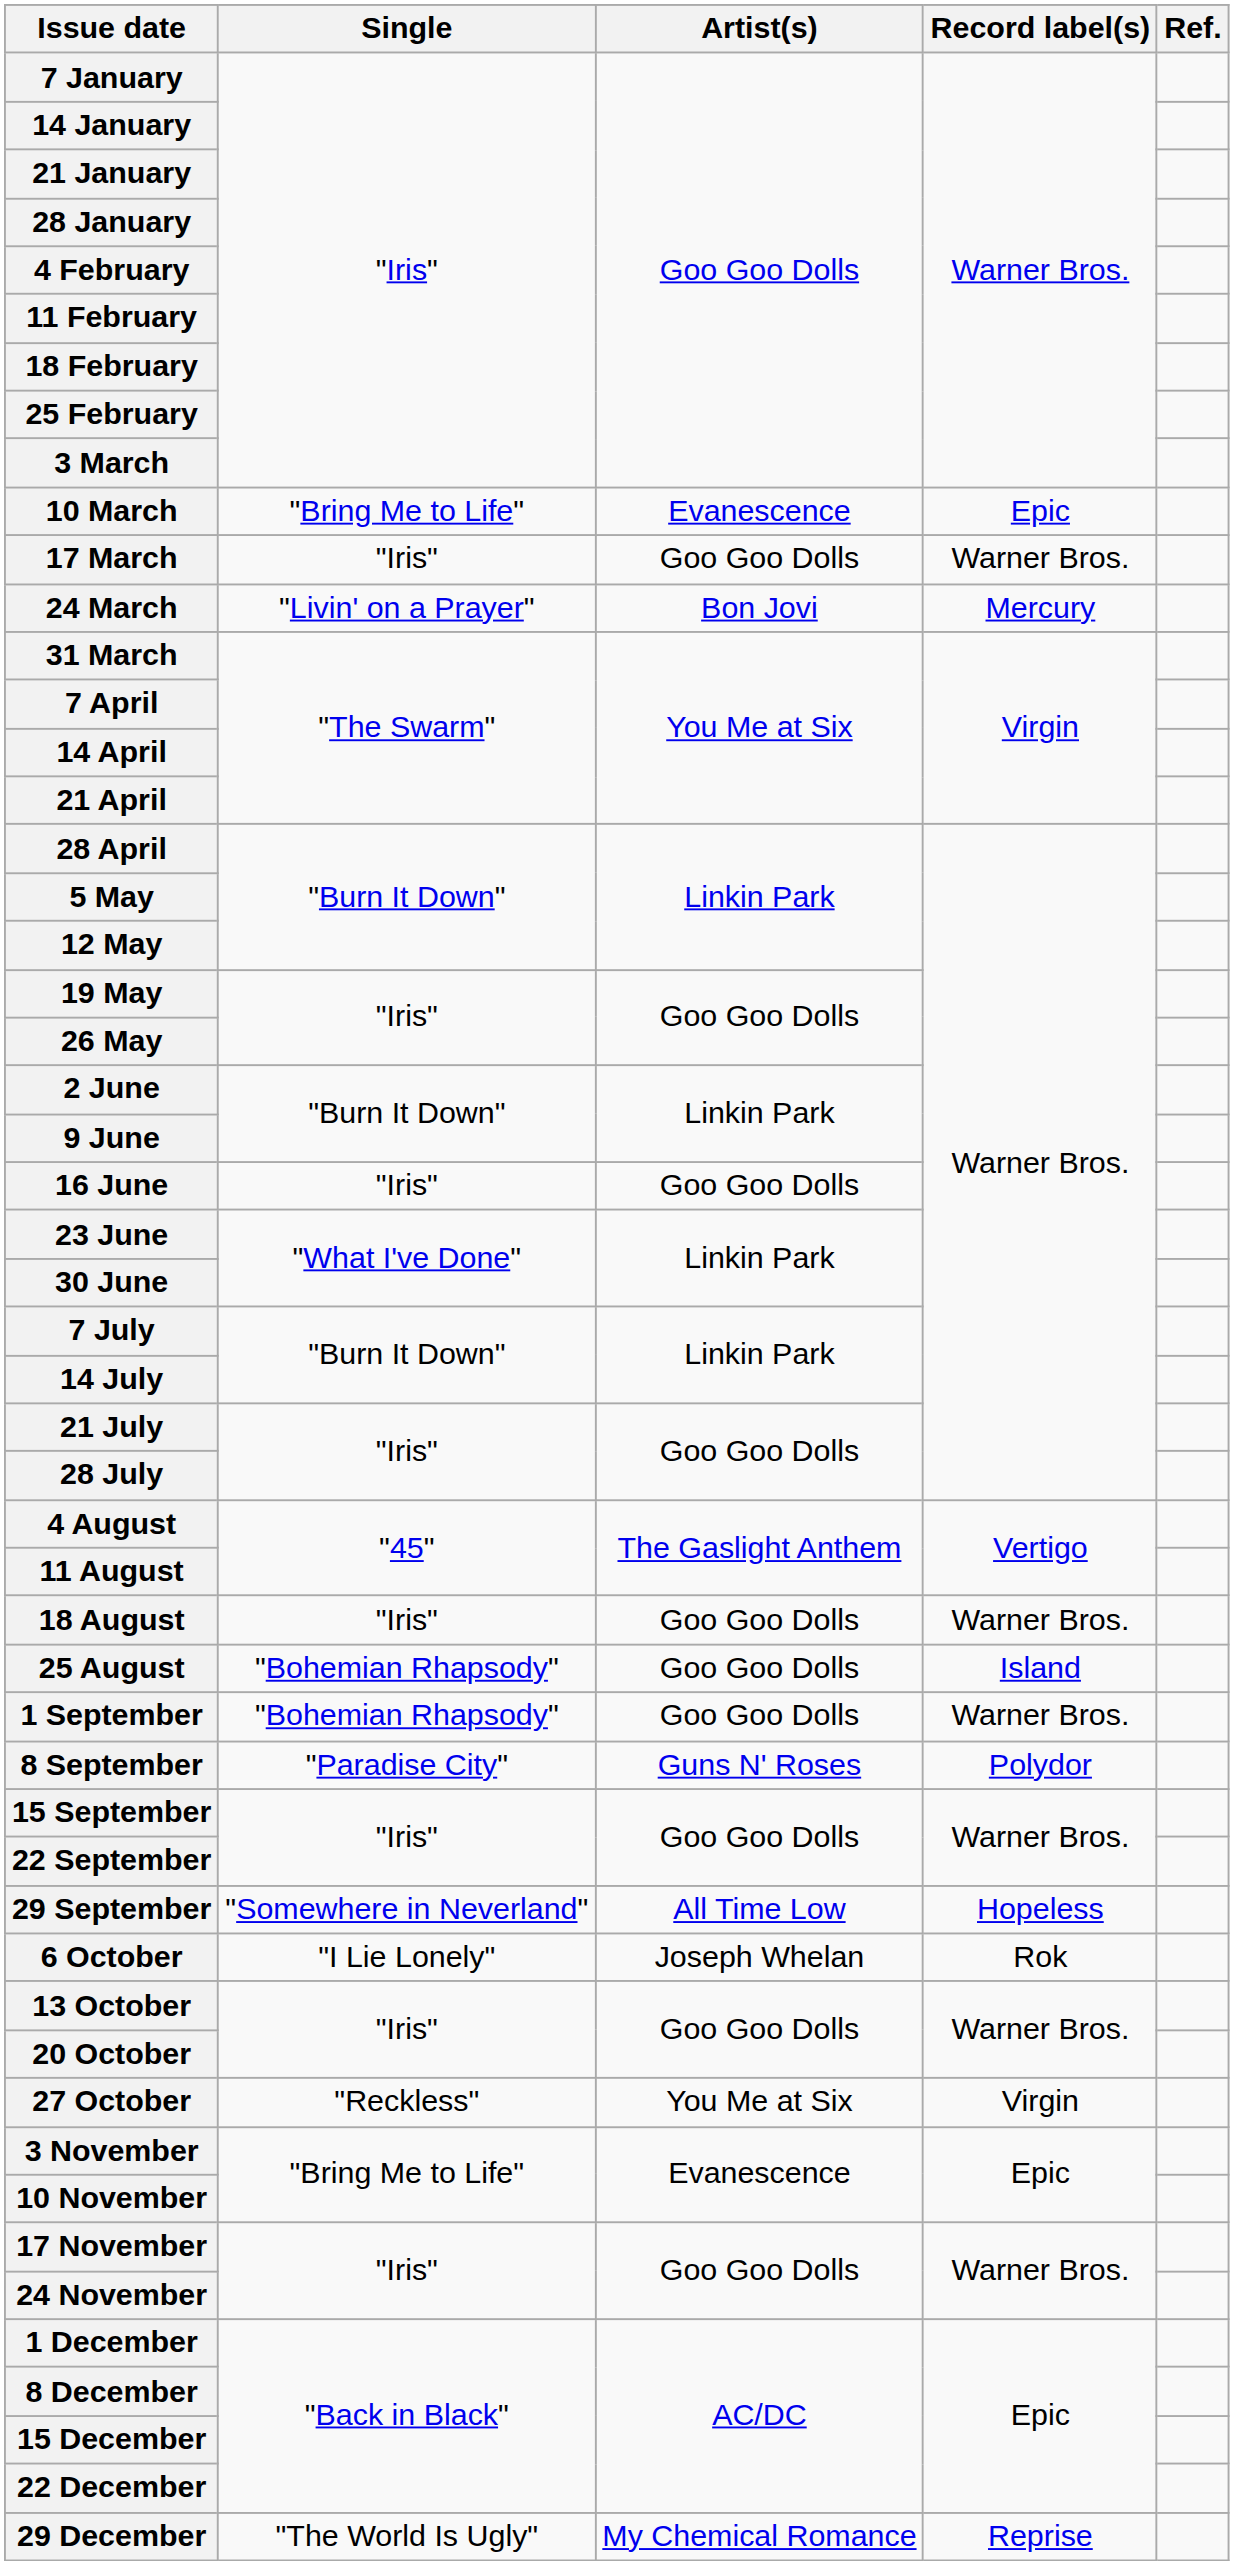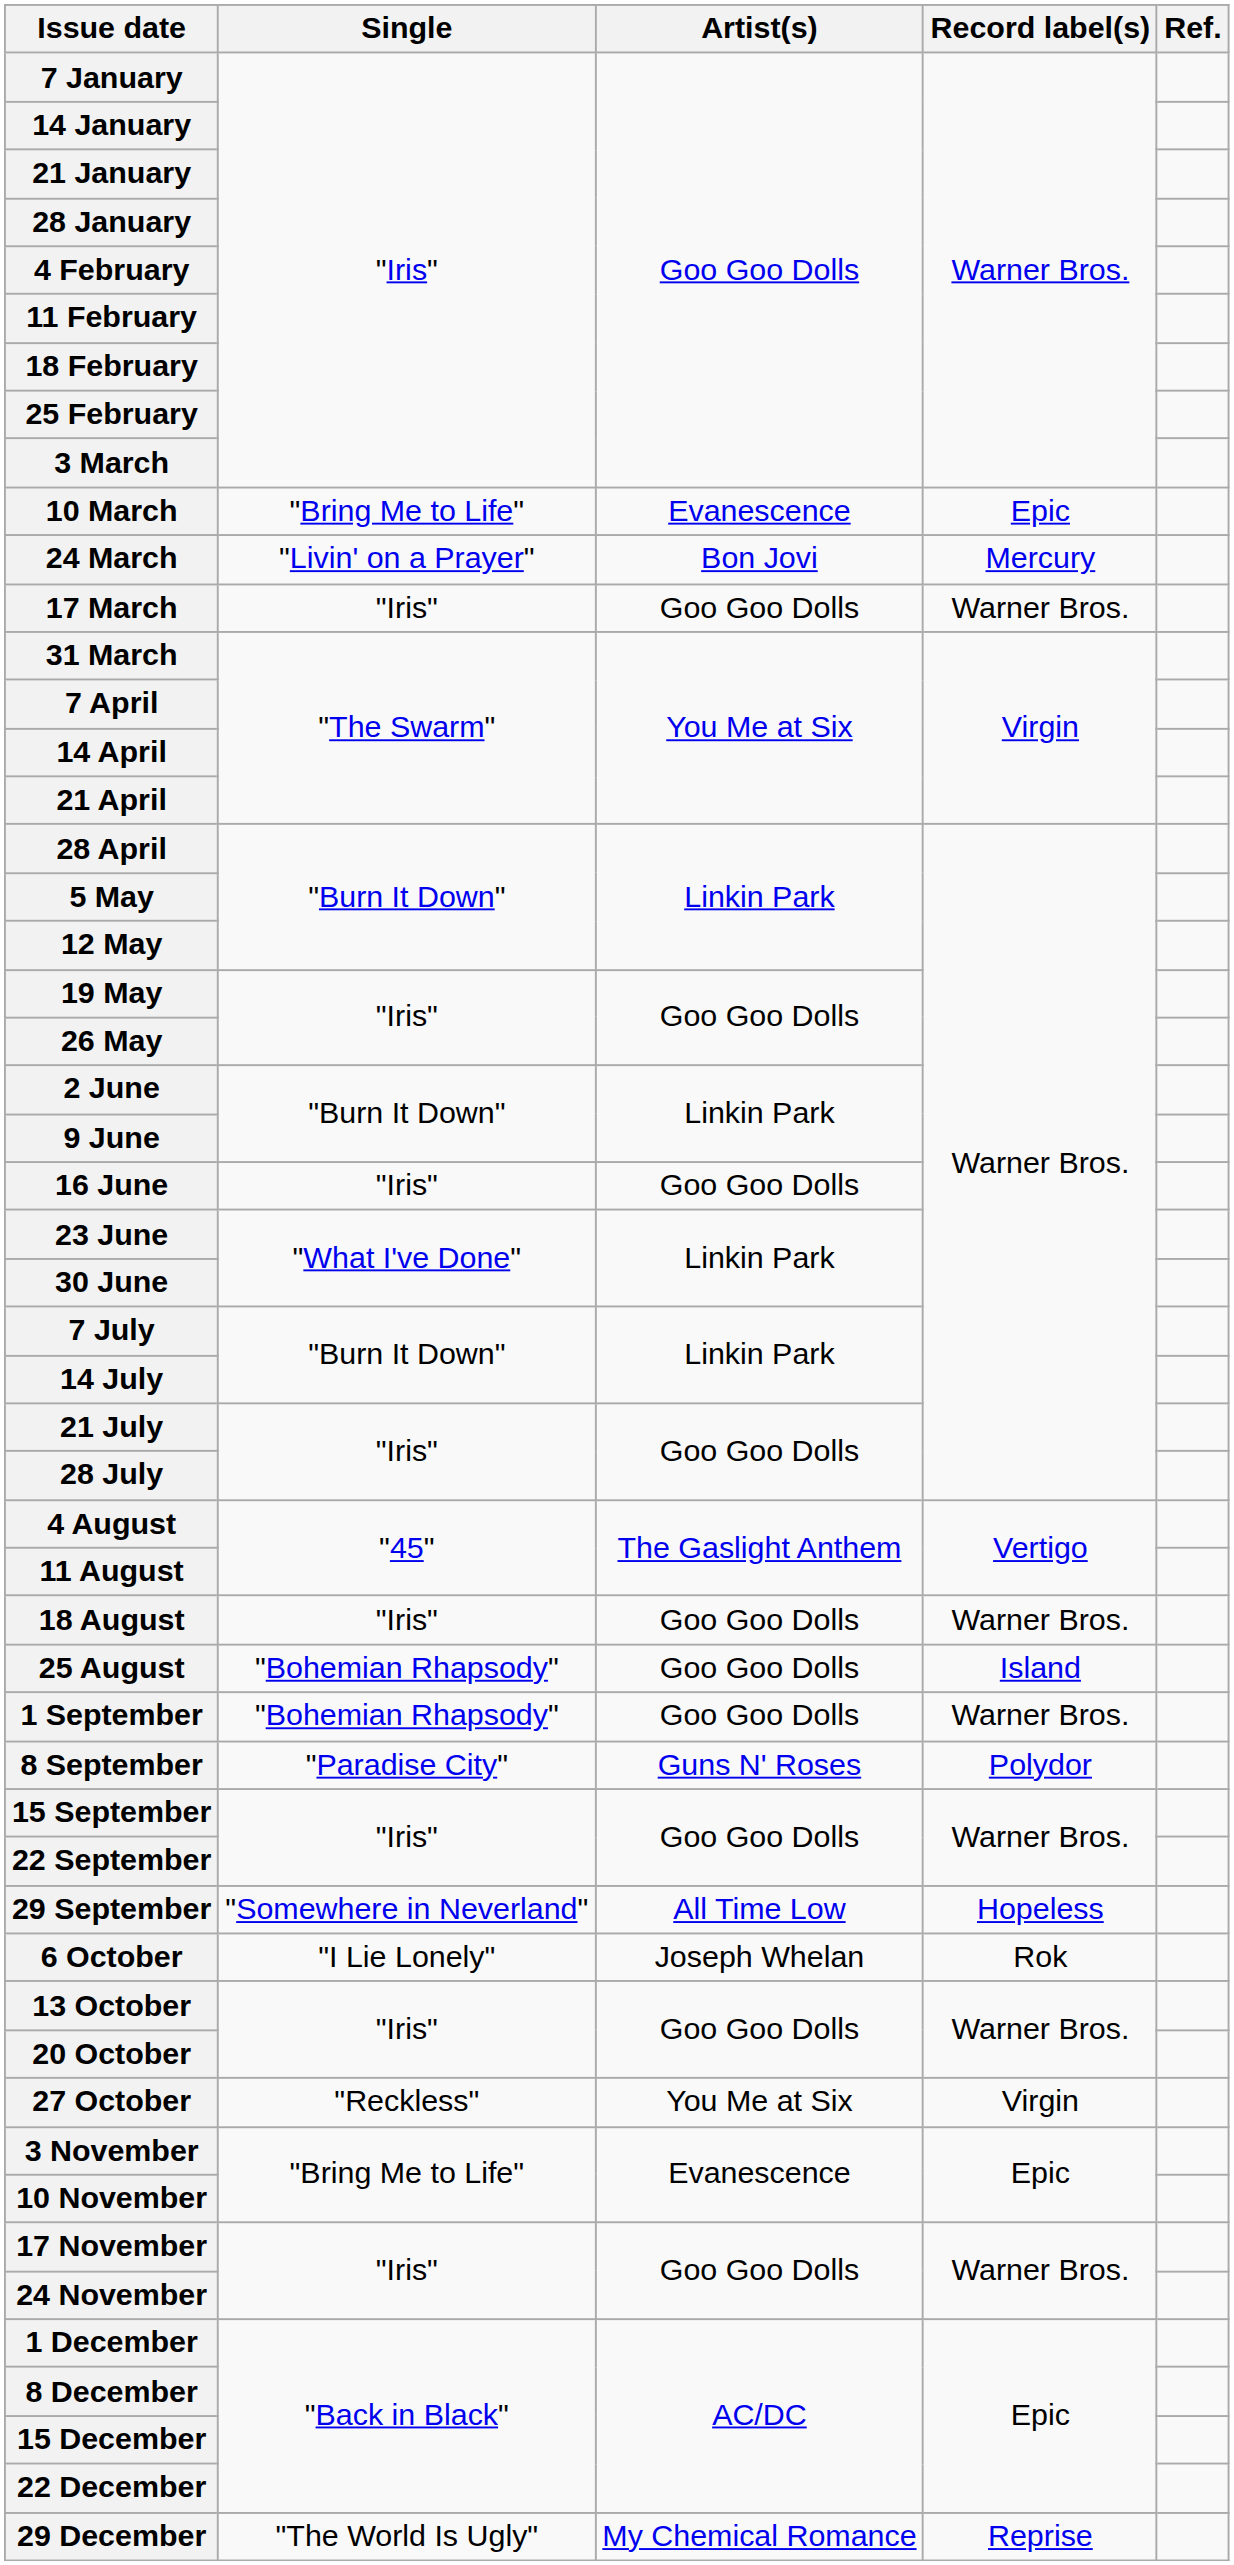rows swapped: 17 March <-> 24 March
